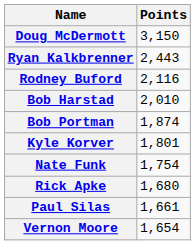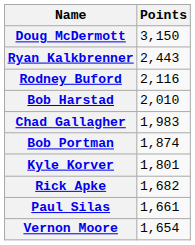+ row: Chad Gallagher | 1,983
- row: Nate Funk | 1,754
Rick Apke | Points: 1,680 -> 1,682
